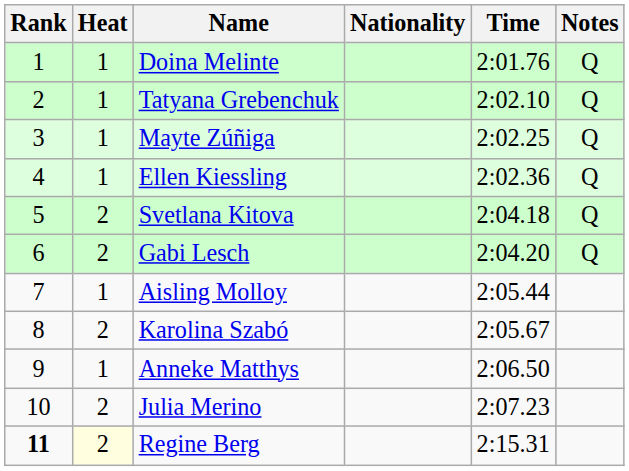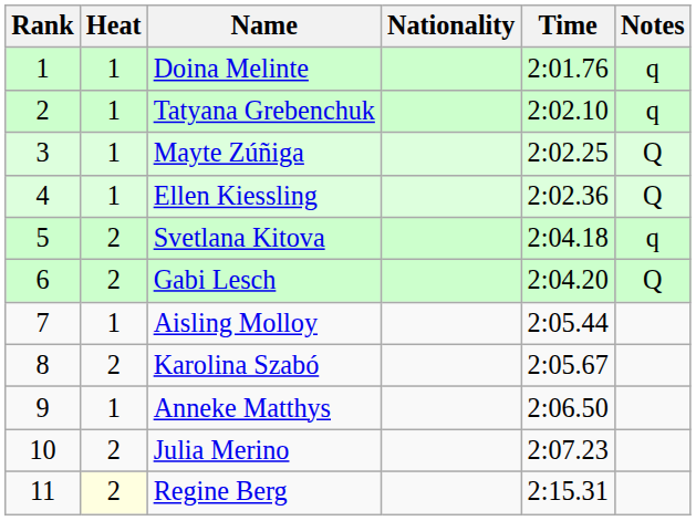Doina Melinte | Notes: Q -> q
Tatyana Grebenchuk | Notes: Q -> q
Svetlana Kitova | Notes: Q -> q
Regine Berg | Rank: bold -> normal
